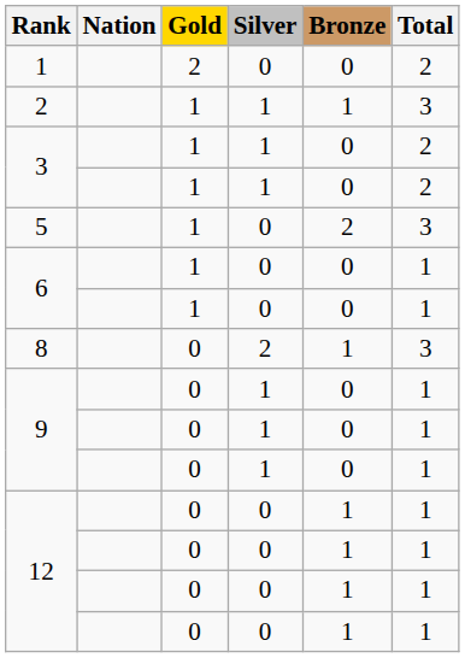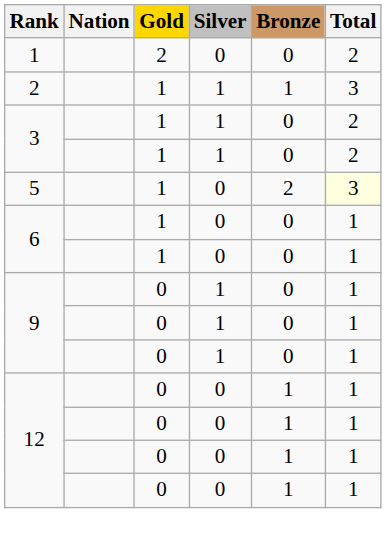5 | Total: no background -> lightyellow background
- row: 8 | 0 | 2 | 1 | 3
